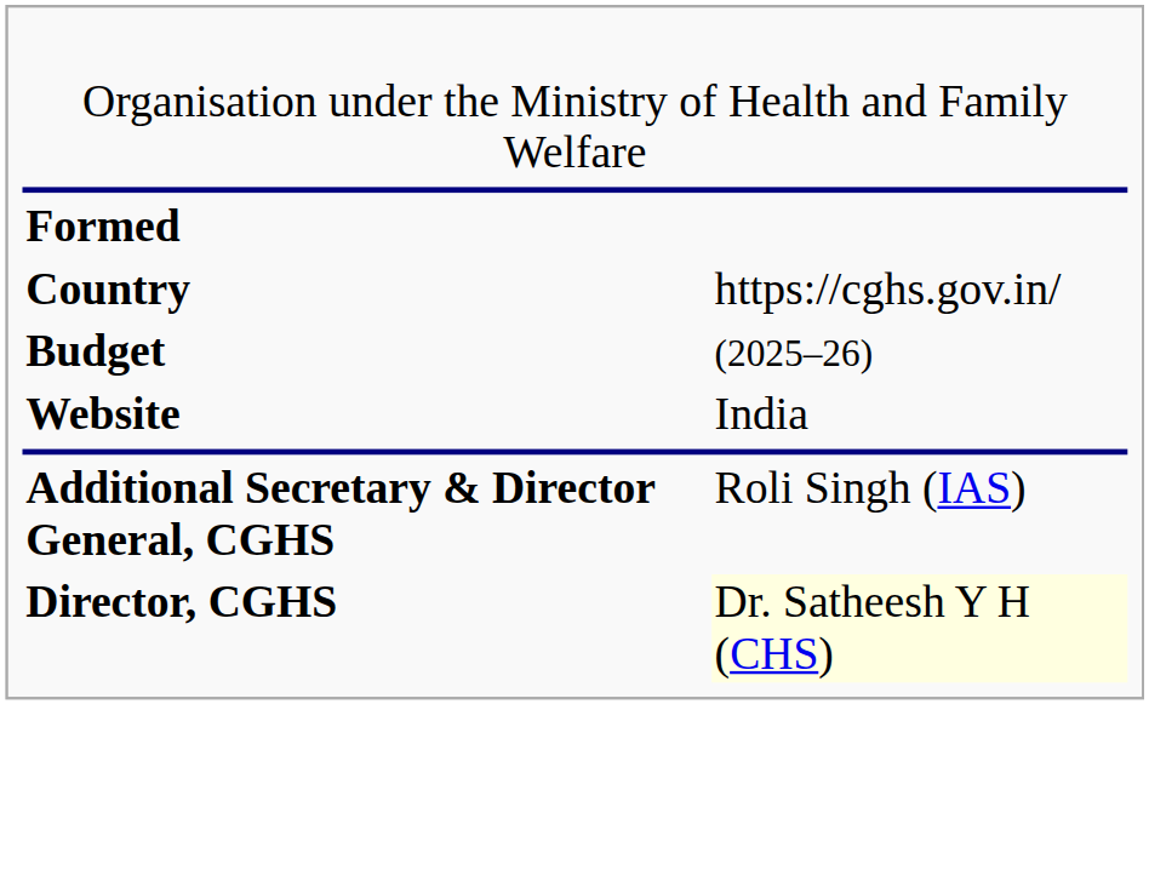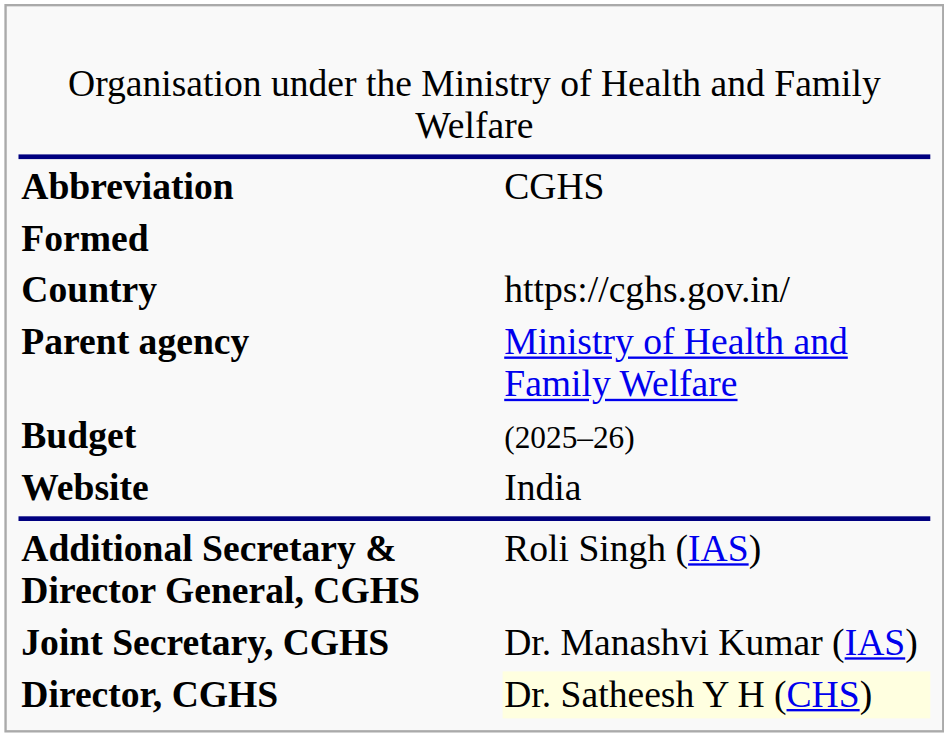+ row: Abbreviation | CGHS
+ row: Parent agency | Ministry of Health and Family Welfare
+ row: Joint Secretary, CGHS | Dr. Manashvi Kumar (IAS)
